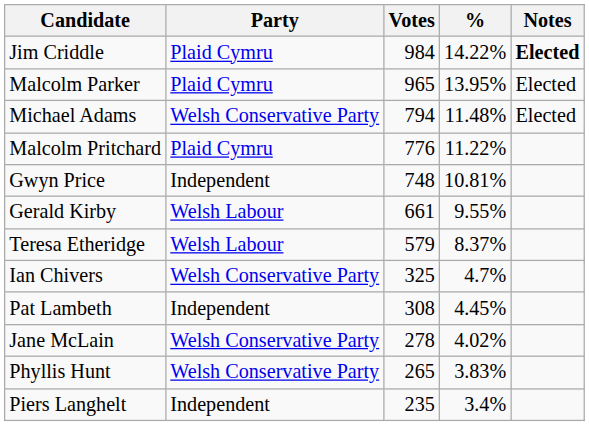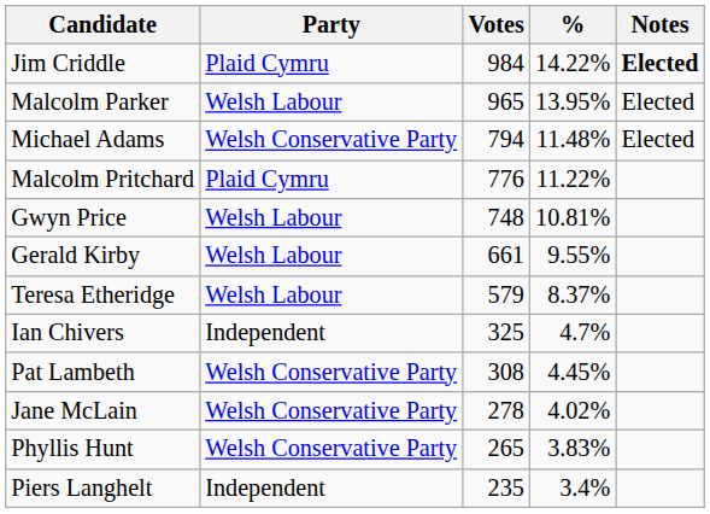Malcolm Parker | Party: Plaid Cymru -> Welsh Labour
Gwyn Price | Party: Independent -> Welsh Labour
Ian Chivers | Party: Welsh Conservative Party -> Independent
Pat Lambeth | Party: Independent -> Welsh Conservative Party
